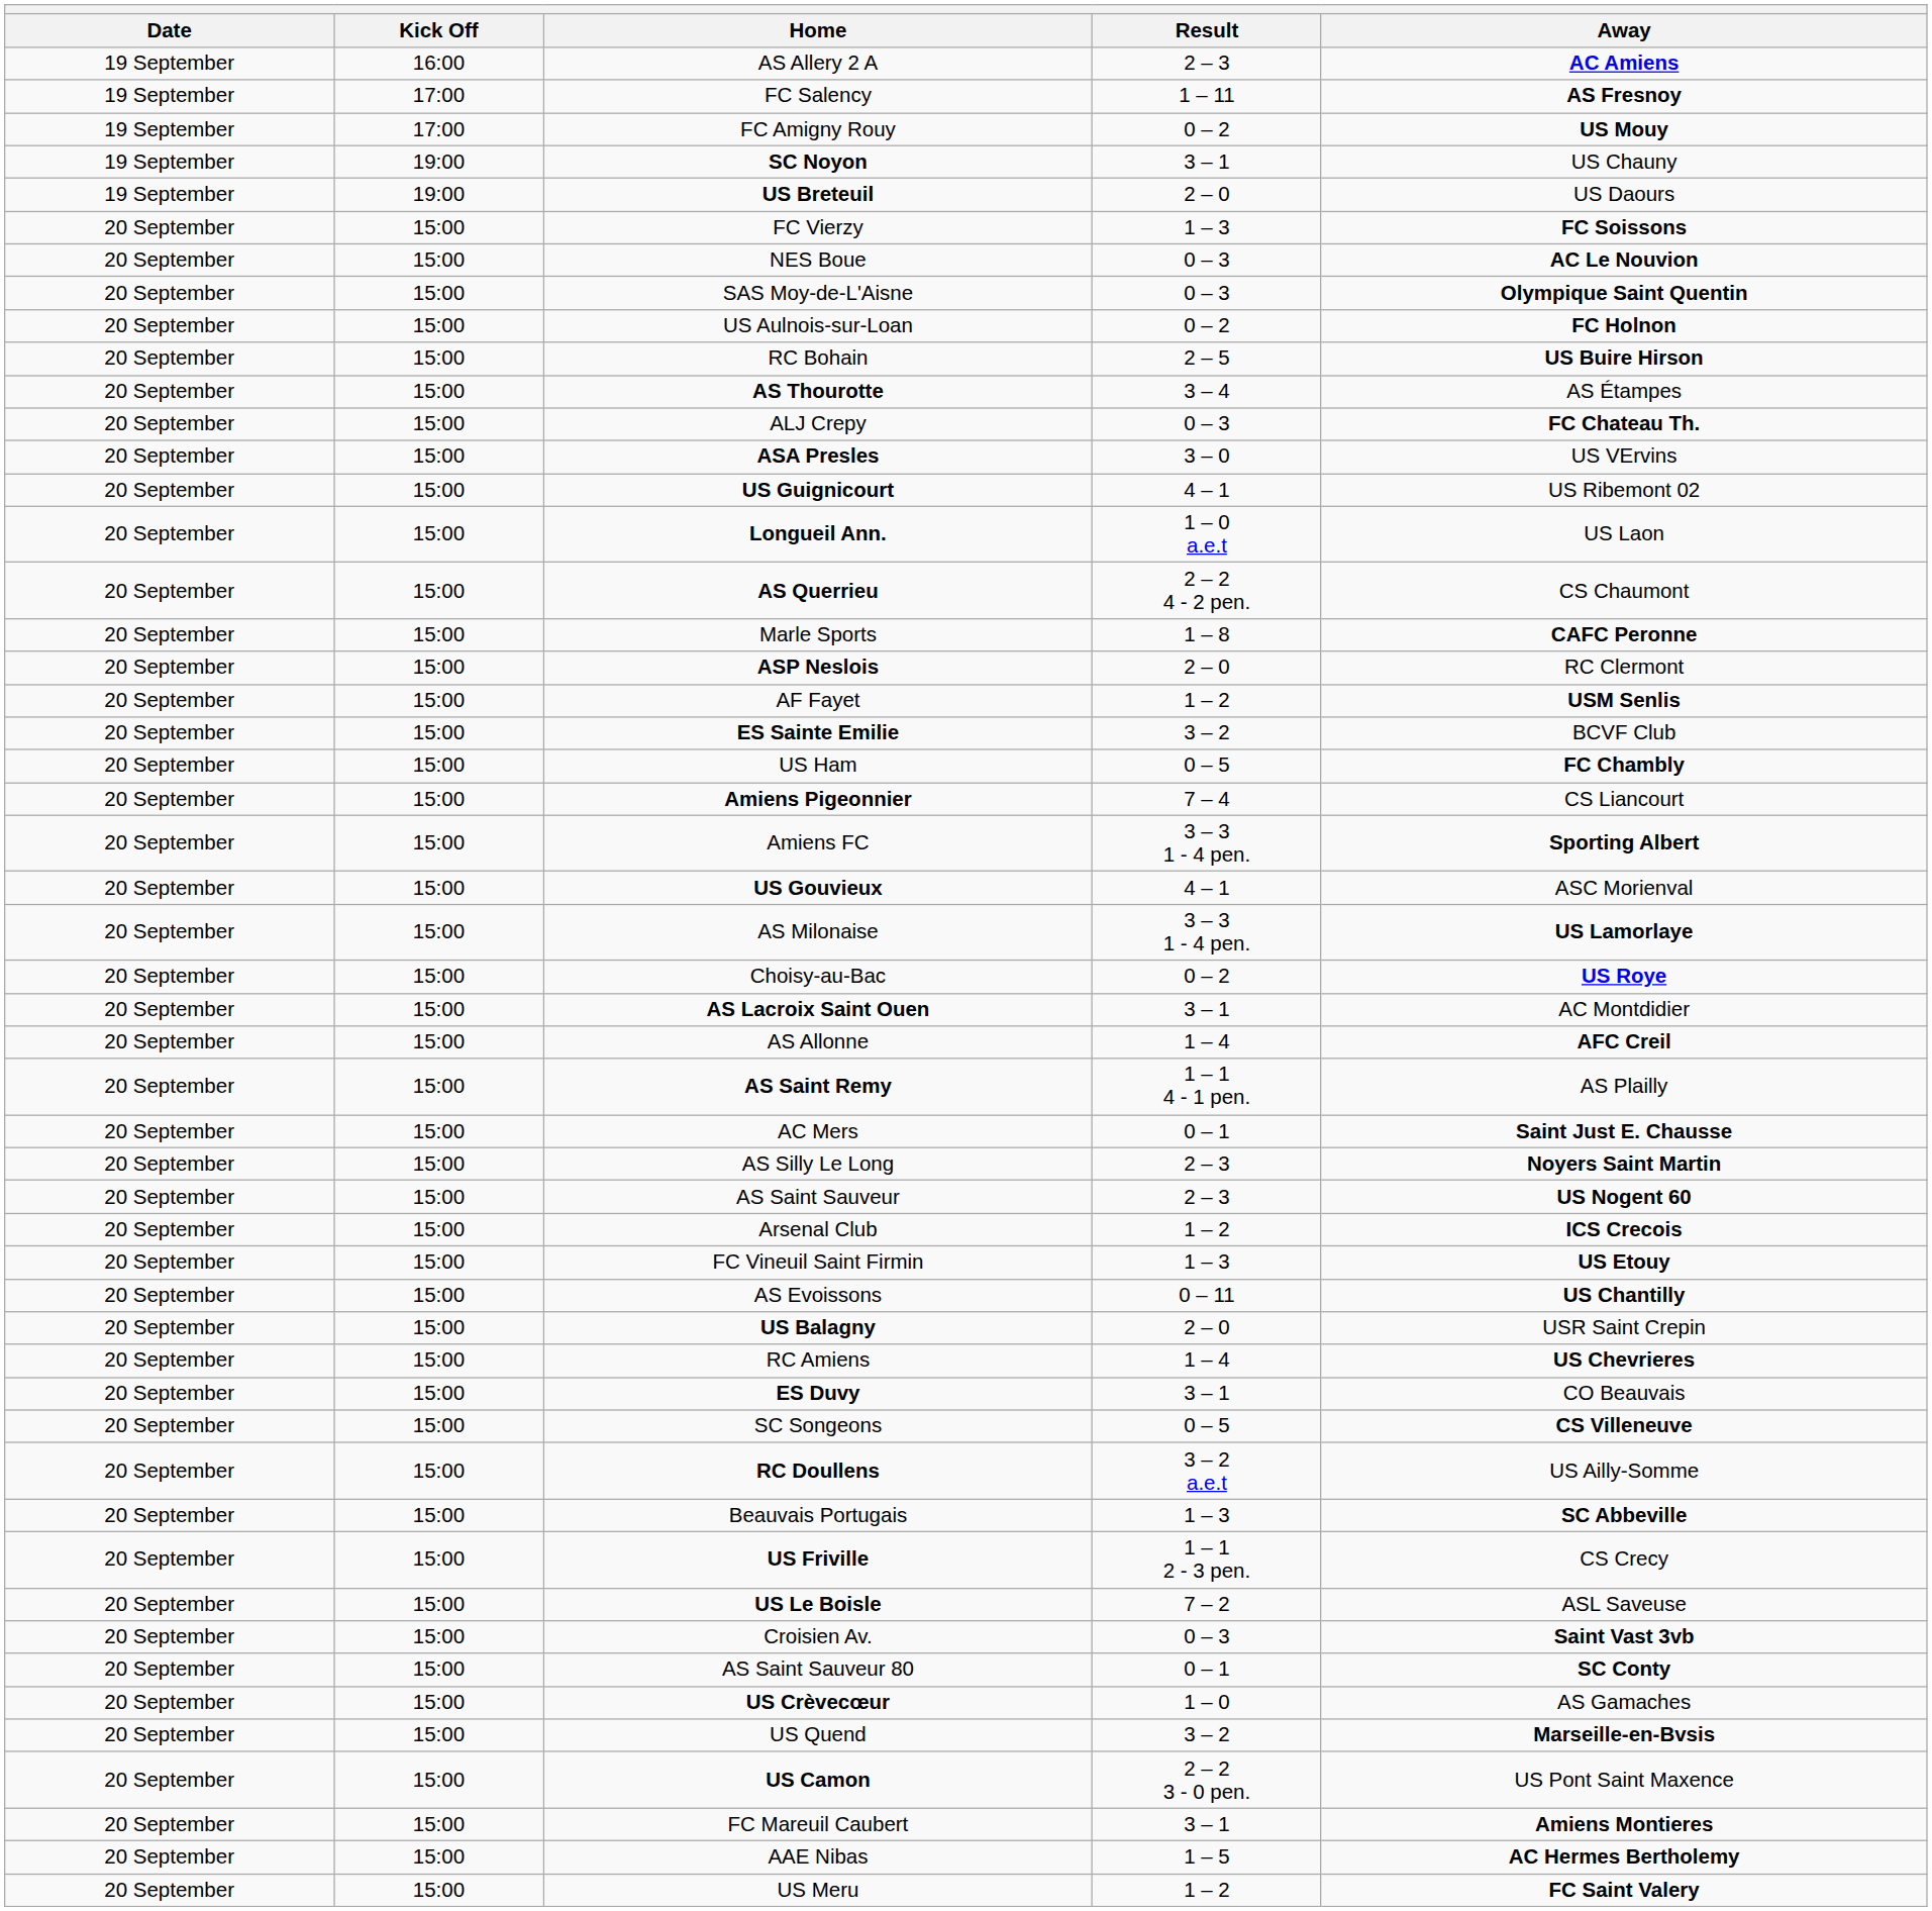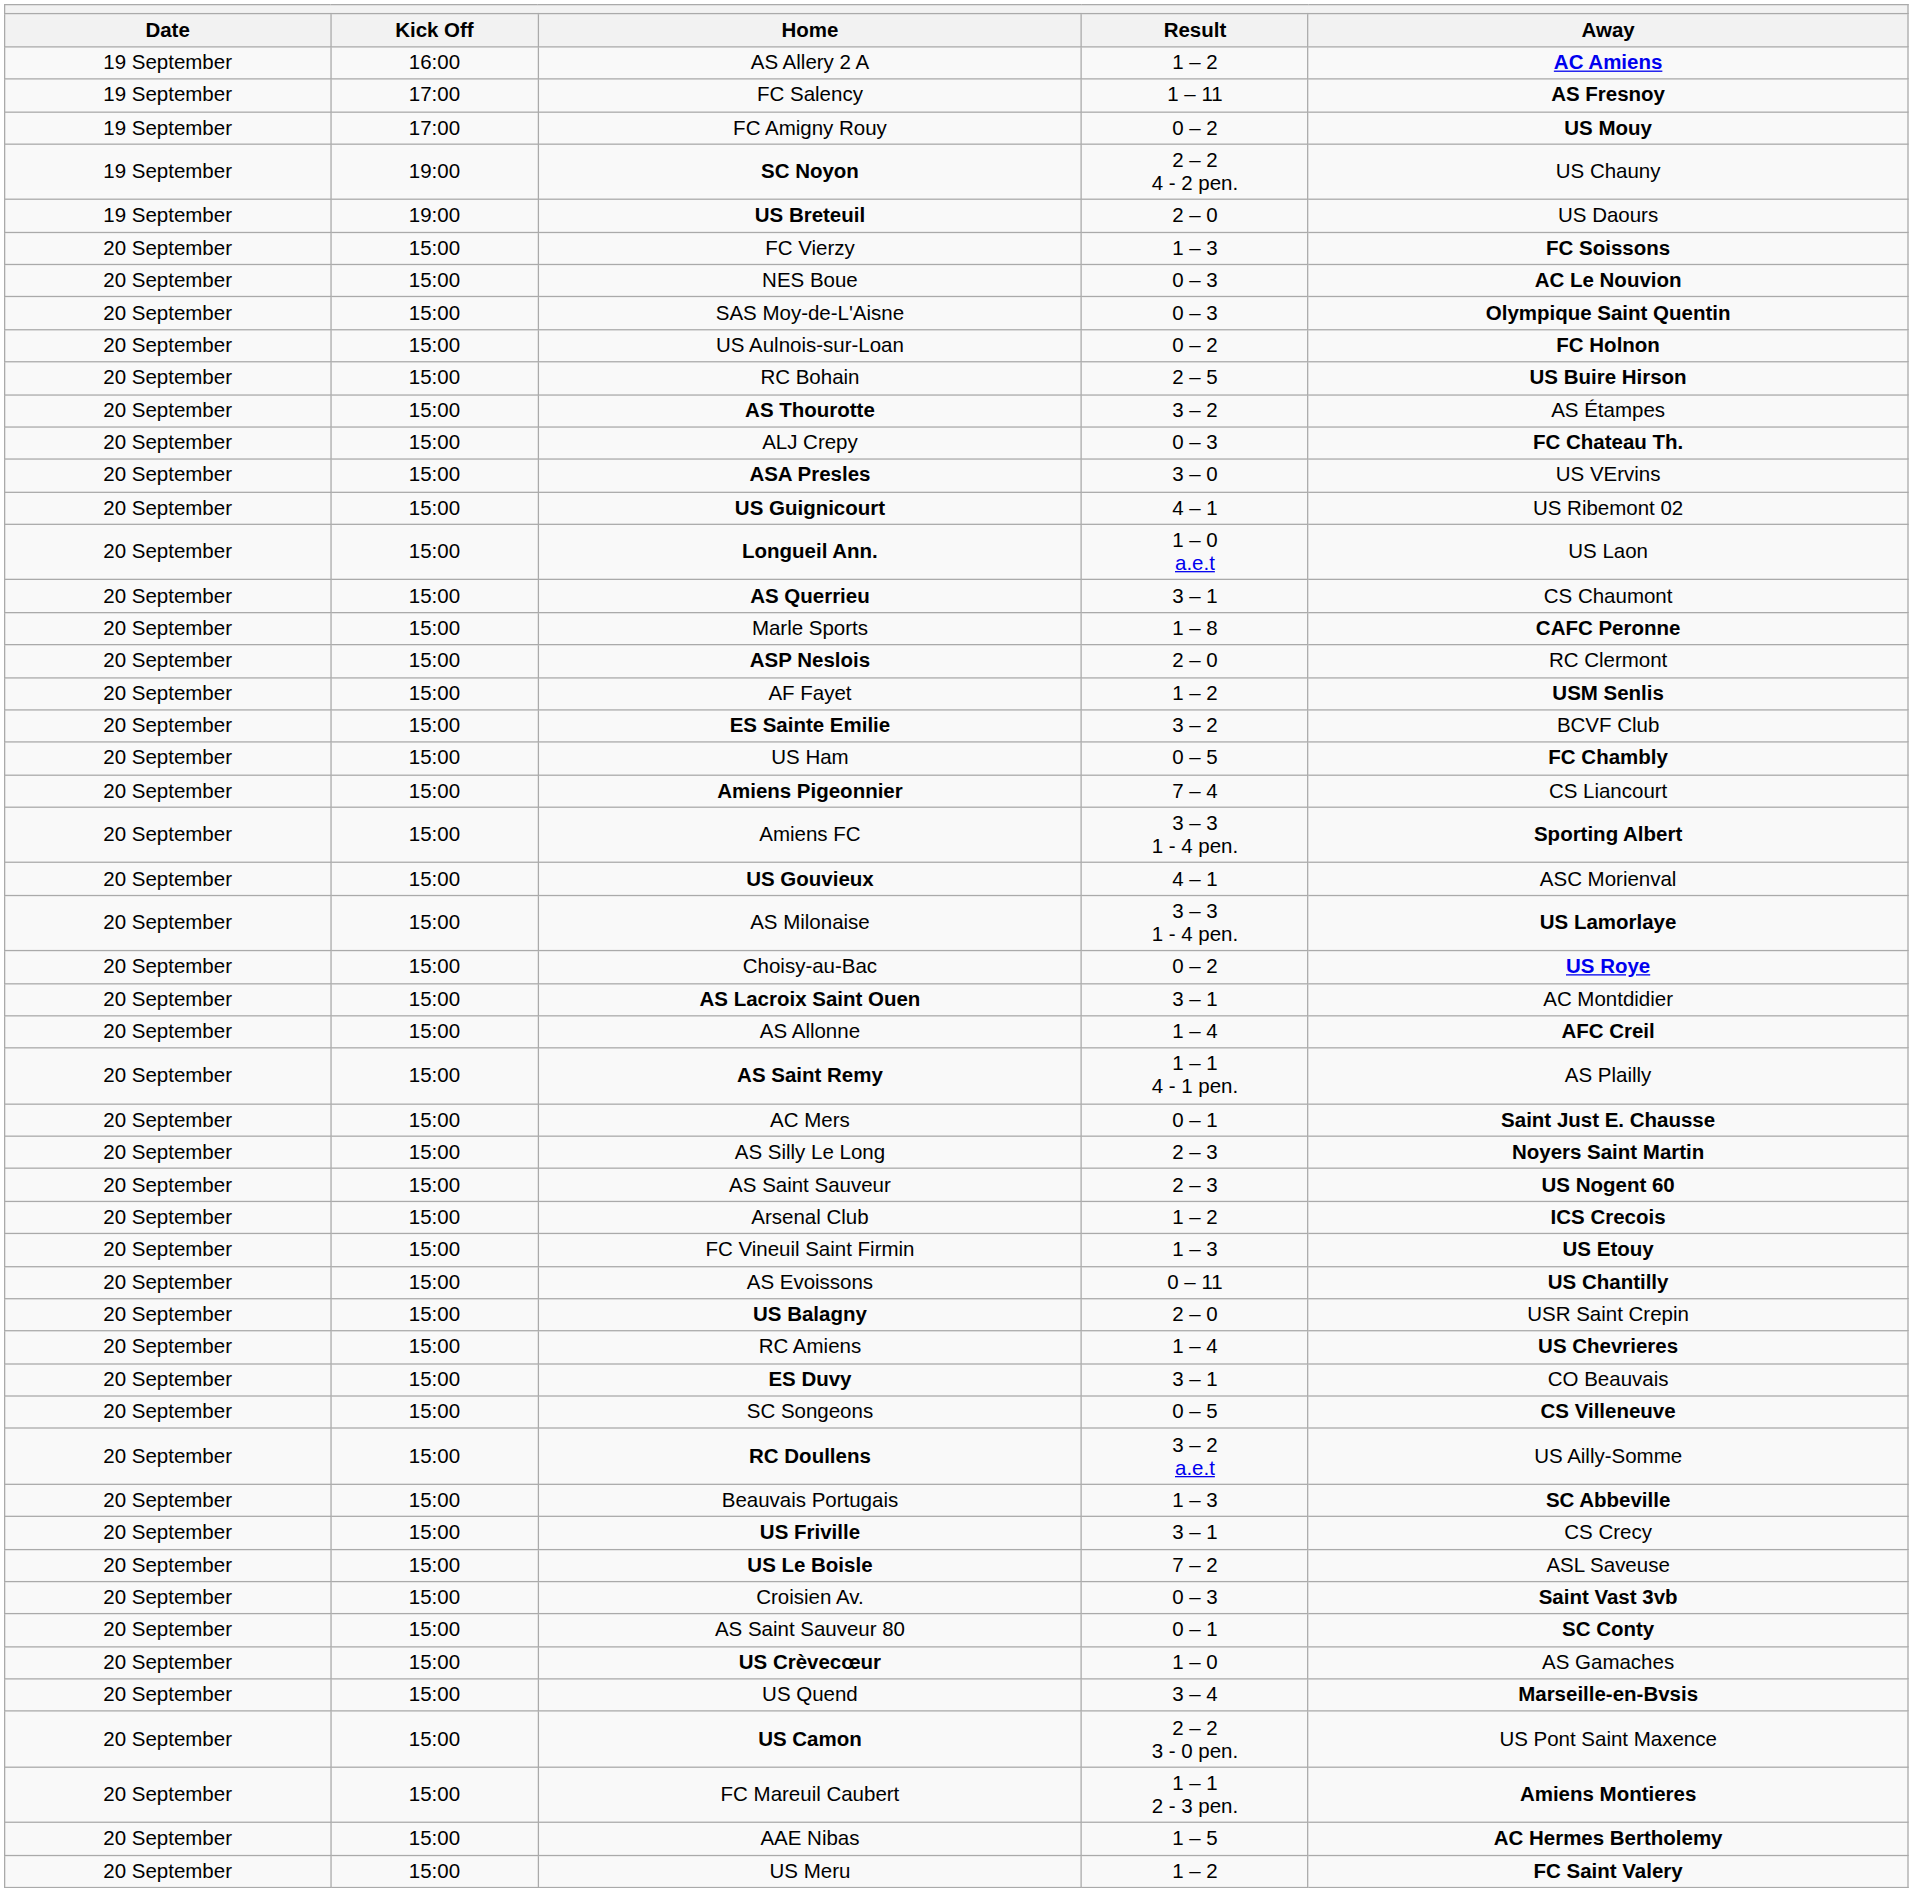AS Allery 2 A | Result: 2 – 3 -> 1 – 2
SC Noyon | Result: 3 – 1 -> 2 – 2 4 - 2 pen.
AS Thourotte | Result: 3 – 4 -> 3 – 2
AS Querrieu | Result: 2 – 2 4 - 2 pen. -> 3 – 1
US Friville | Result: 1 – 1 2 - 3 pen. -> 3 – 1
US Quend | Result: 3 – 2 -> 3 – 4
FC Mareuil Caubert | Result: 3 – 1 -> 1 – 1 2 - 3 pen.
